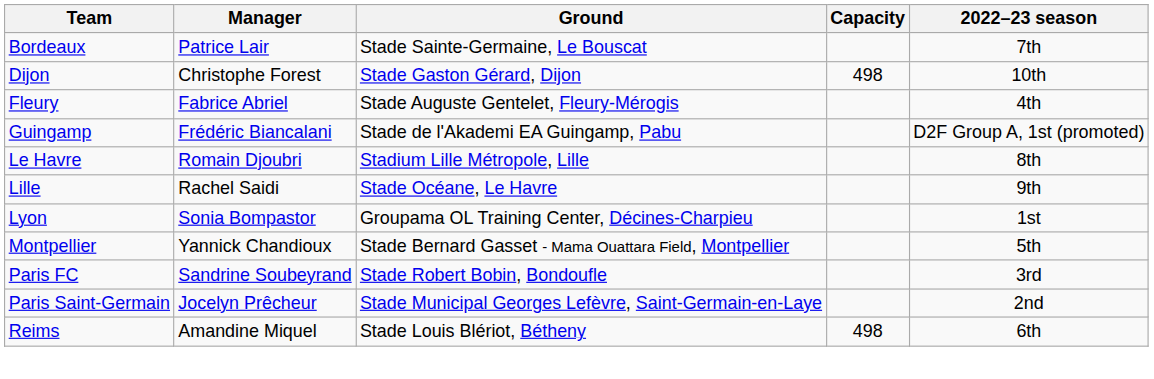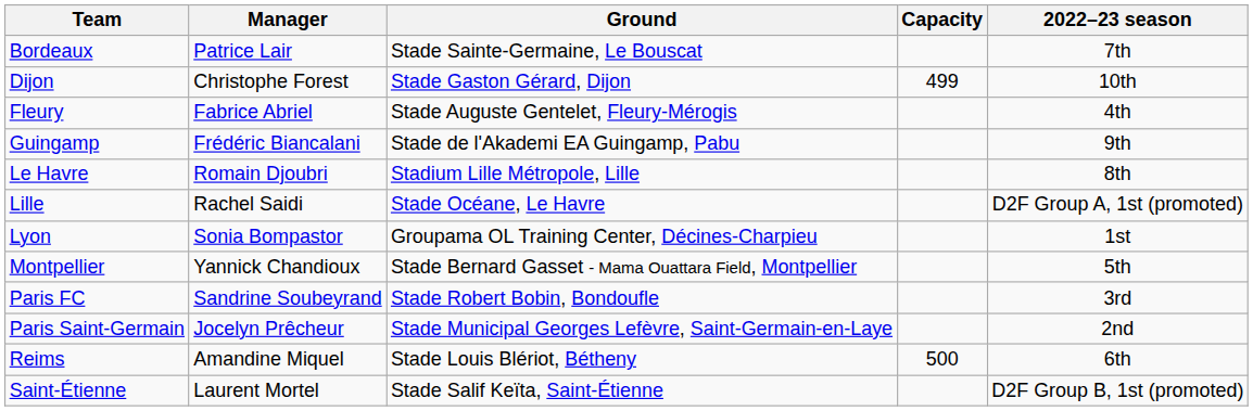Dijon | Capacity: 498 -> 499
Guingamp | 2022–23 season: D2F Group A, 1st (promoted) -> 9th
Lille | 2022–23 season: 9th -> D2F Group A, 1st (promoted)
Reims | Capacity: 498 -> 500
+ row: Saint-Étienne | Laurent Mortel | Stade Salif Keïta, Saint-Étienne | D2F Group B, 1st (promoted)
